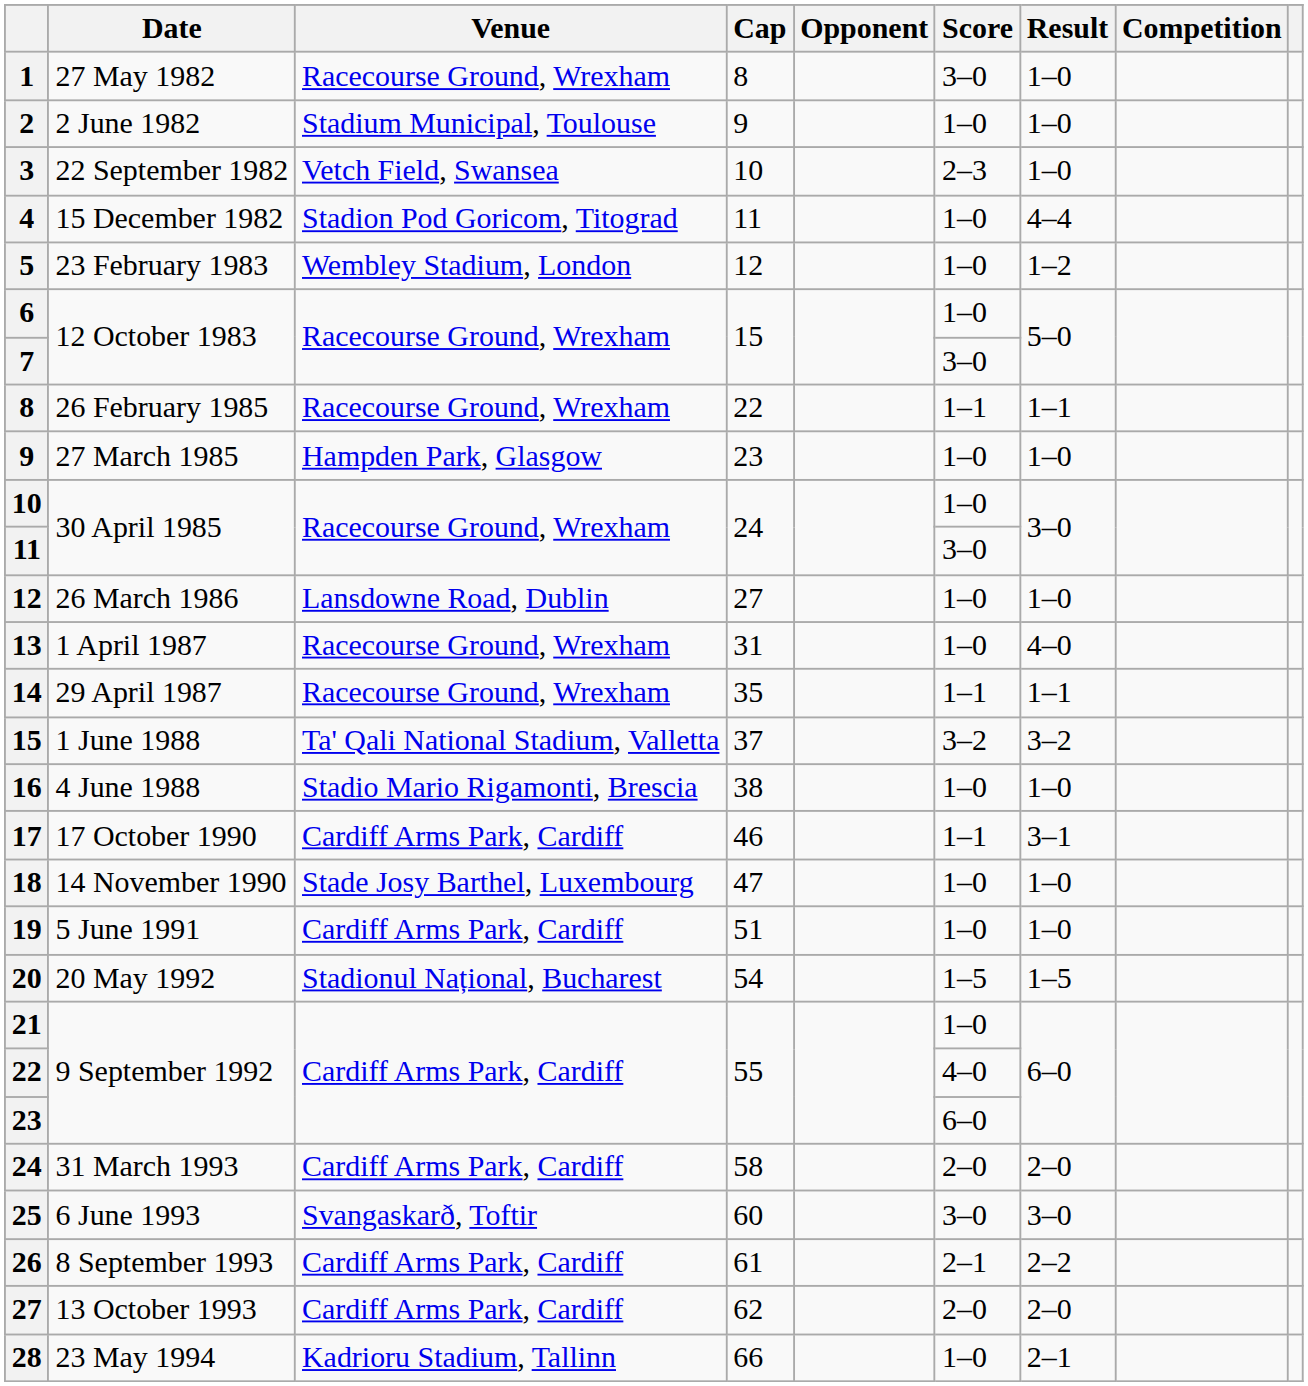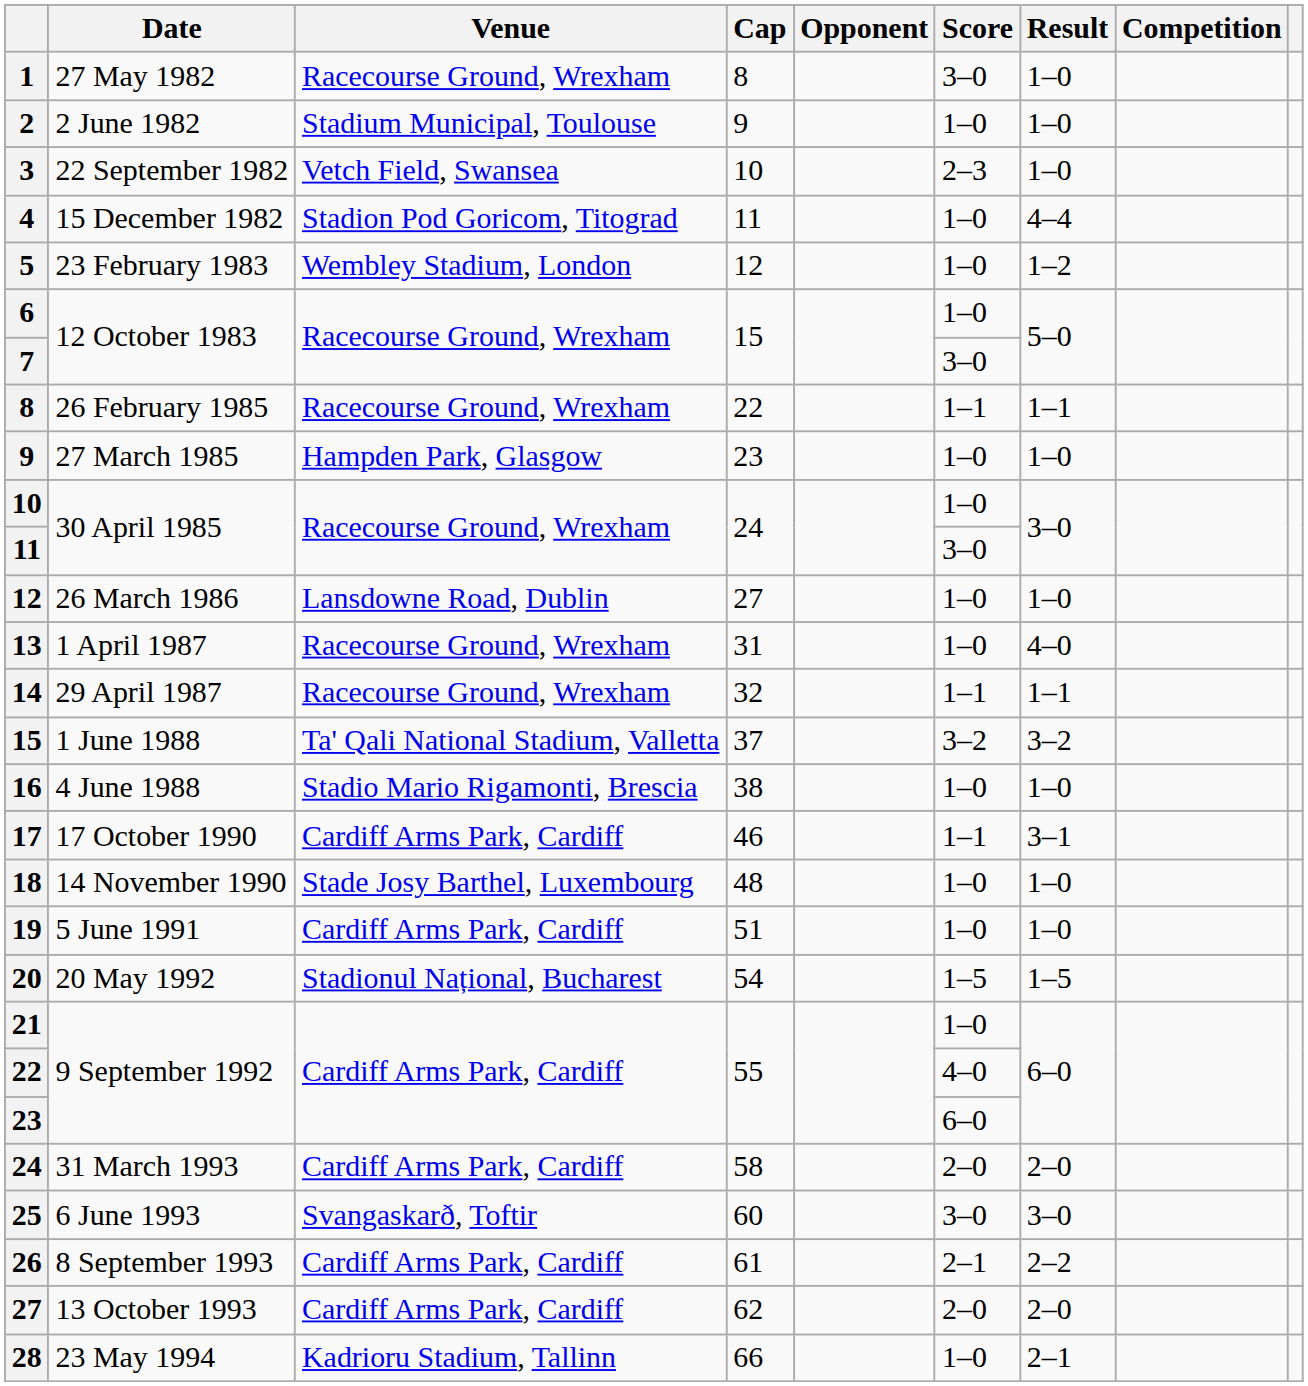14 | Cap: 35 -> 32
18 | Cap: 47 -> 48
